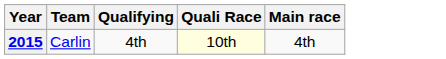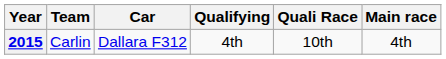+ column: Car | Dallara F312
2015 | Quali Race: lightyellow background -> no background
